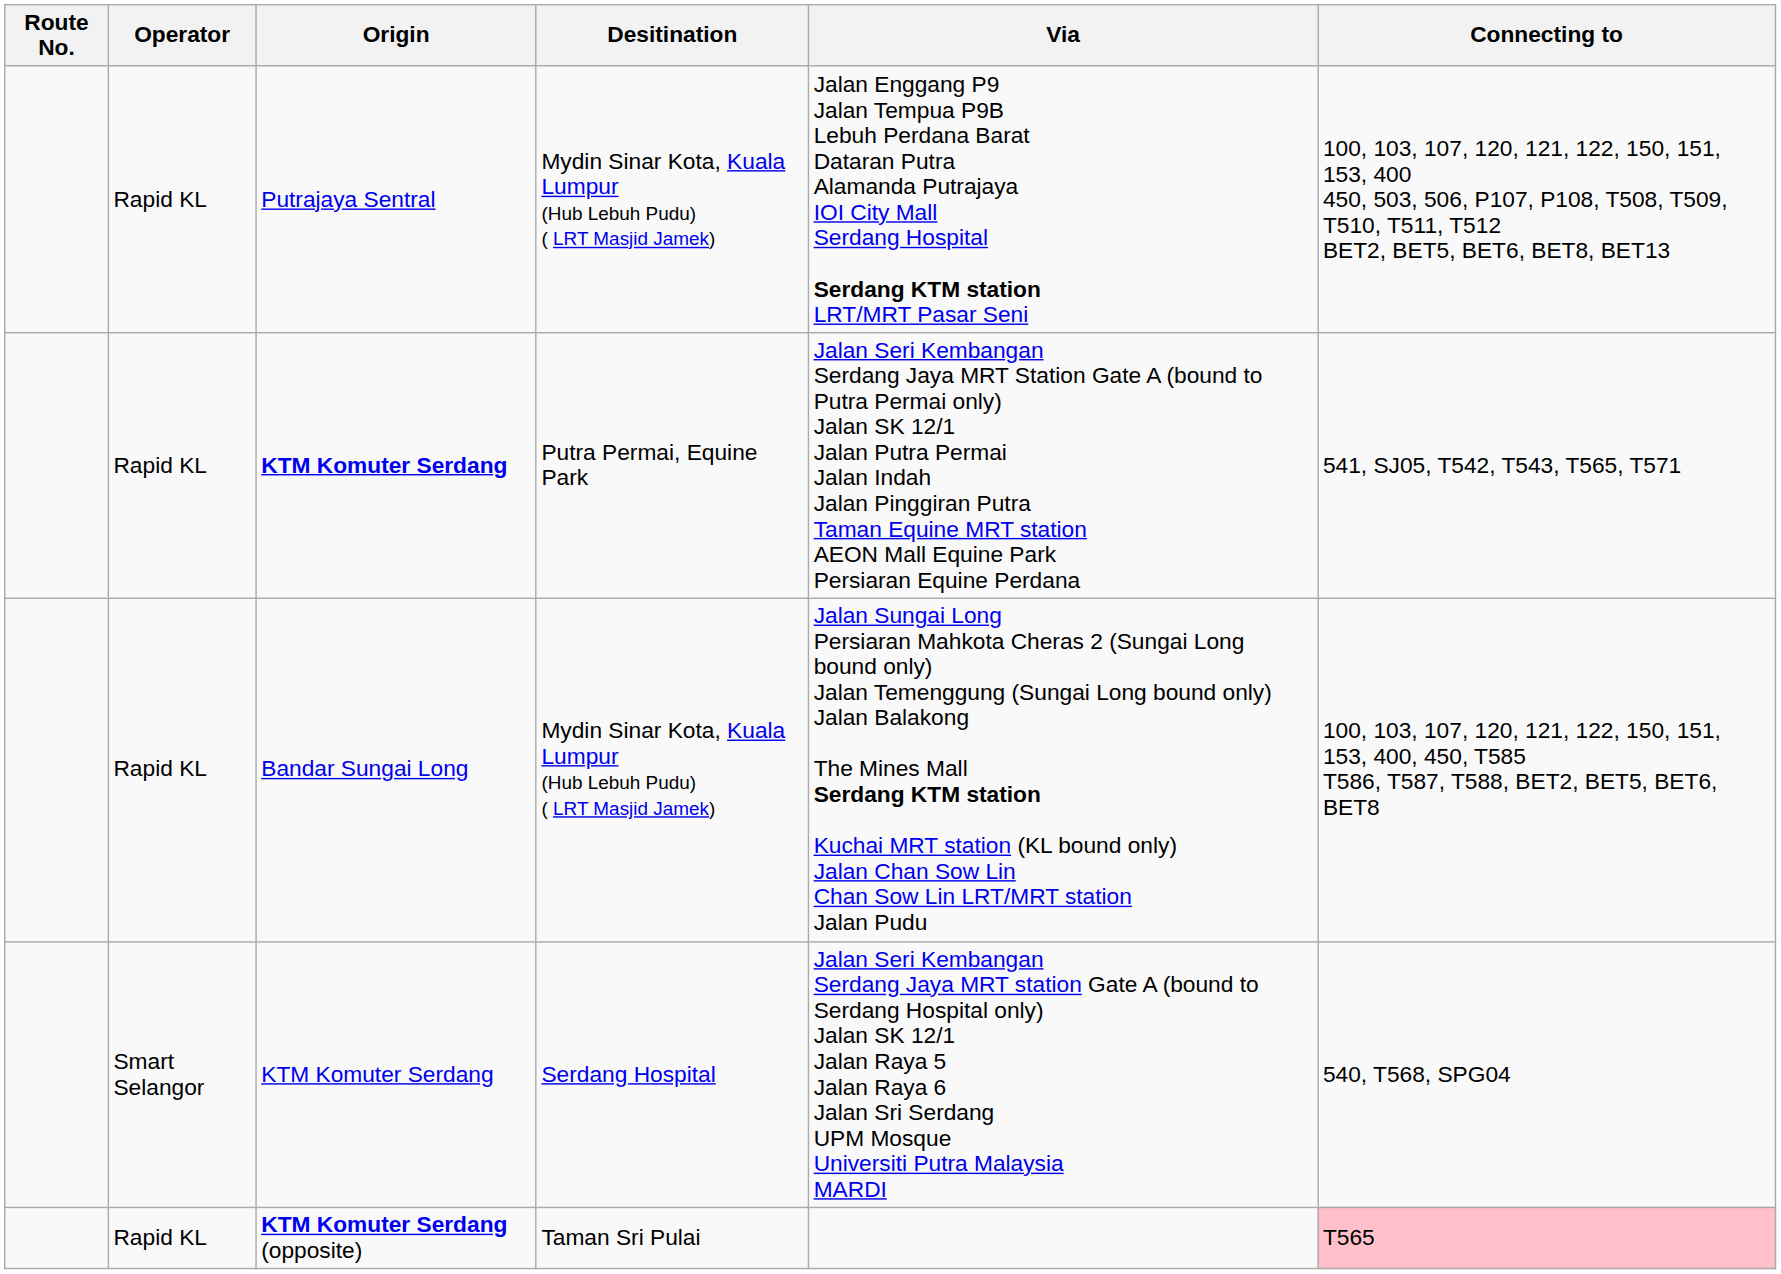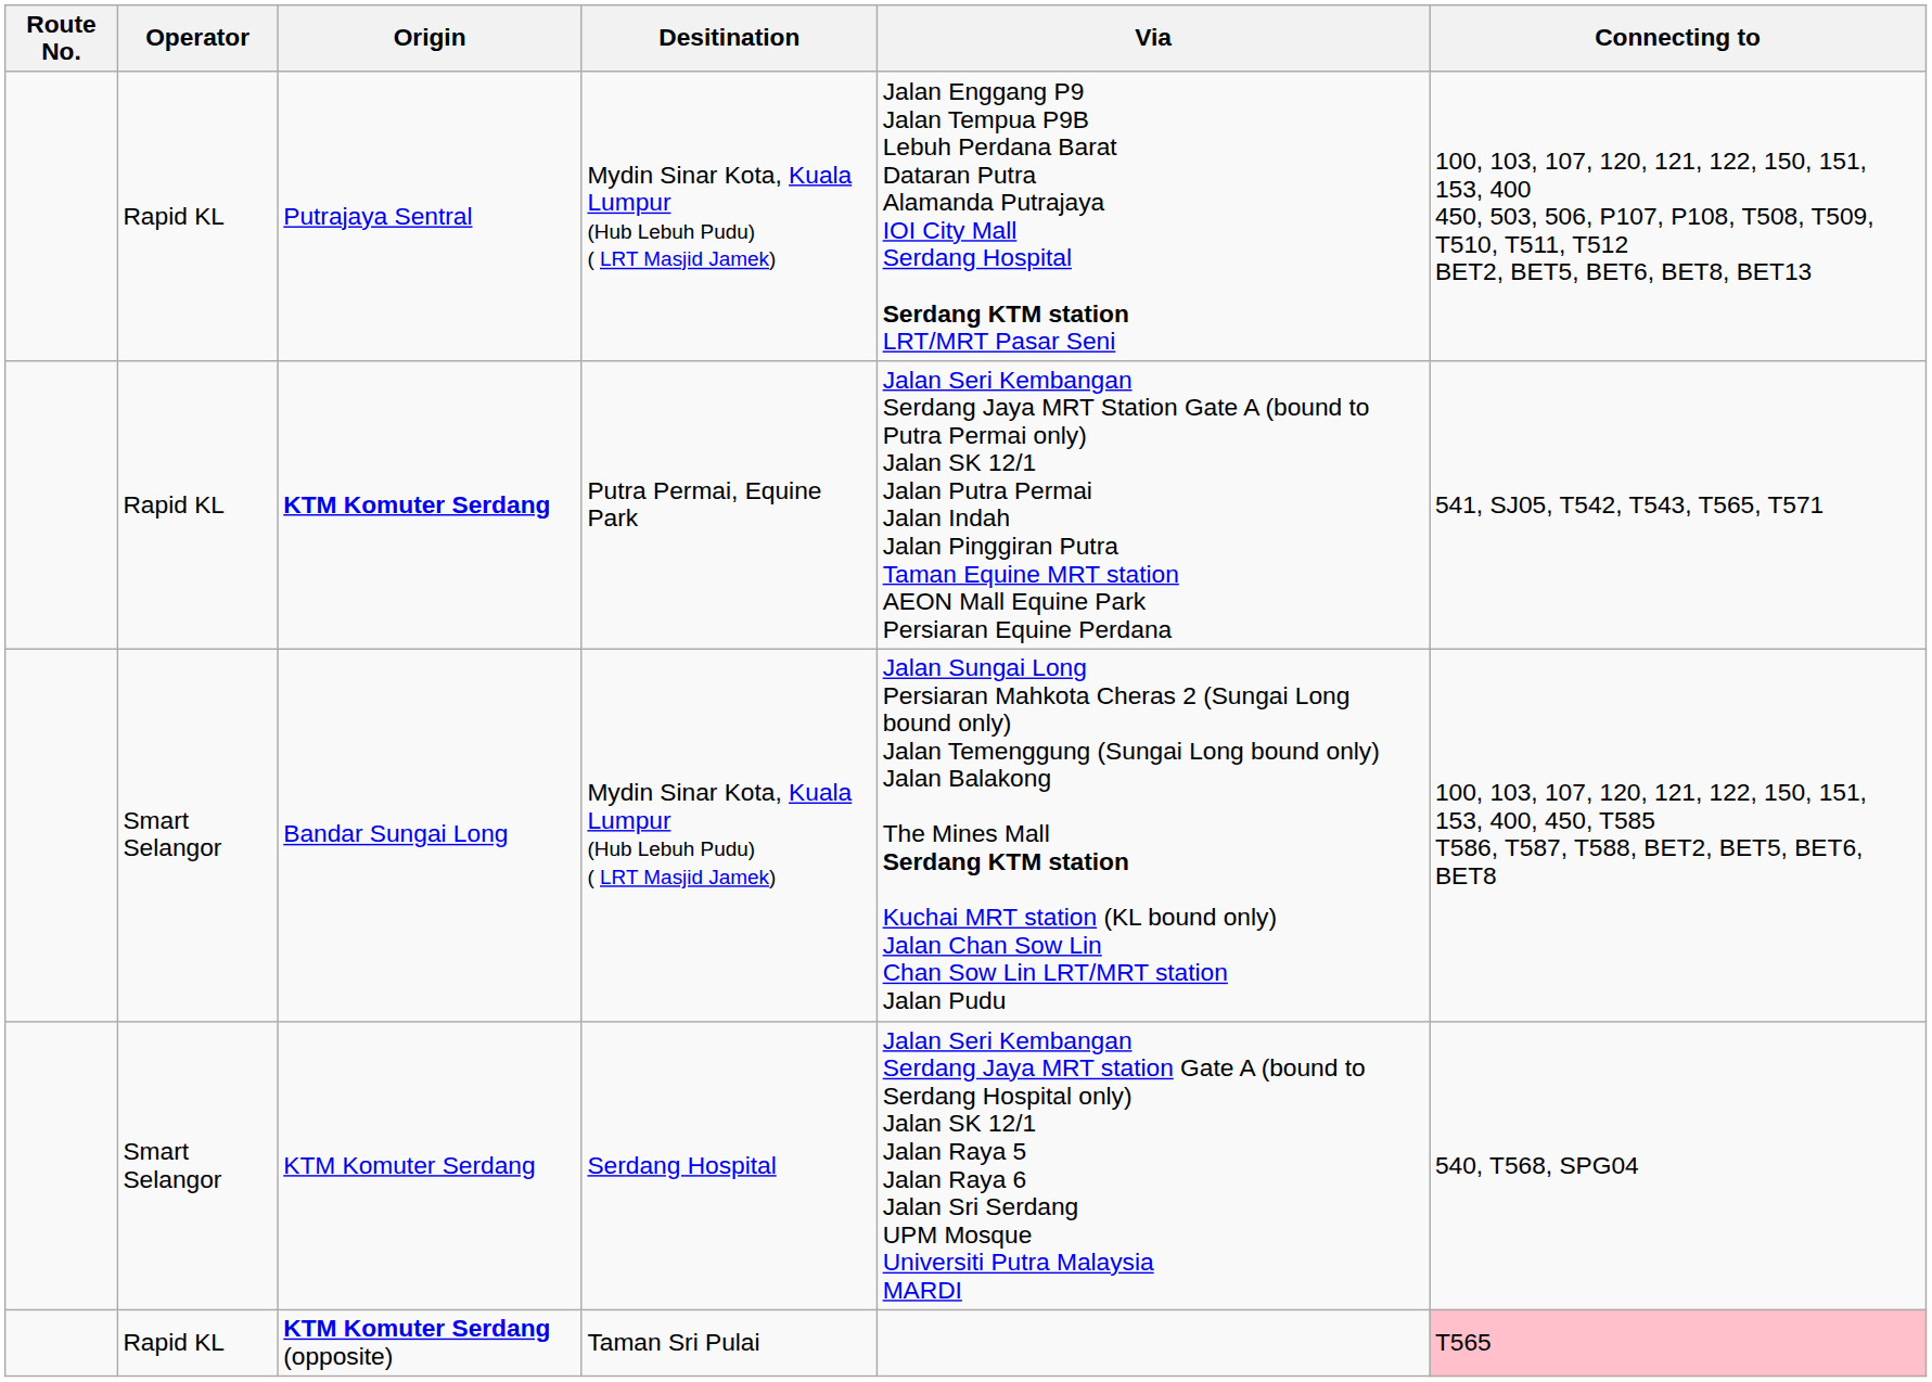Bandar Sungai Long | Operator: Rapid KL -> Smart Selangor
